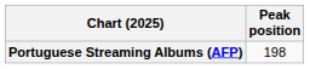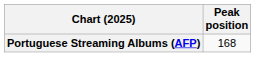Portuguese Streaming Albums (AFP) | Peak position: 198 -> 168
